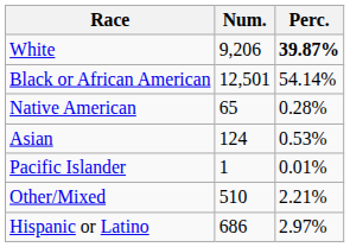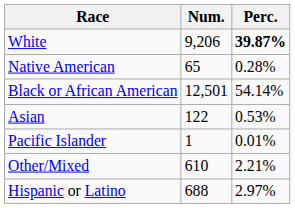rows swapped: Black or African American <-> Native American
Asian | Num.: 124 -> 122
Other/Mixed | Num.: 510 -> 610
Hispanic or Latino | Num.: 686 -> 688
